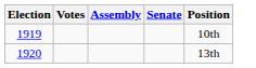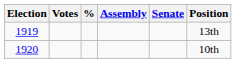+ column: %
1919 | Position: 10th -> 13th
1920 | Position: 13th -> 10th
